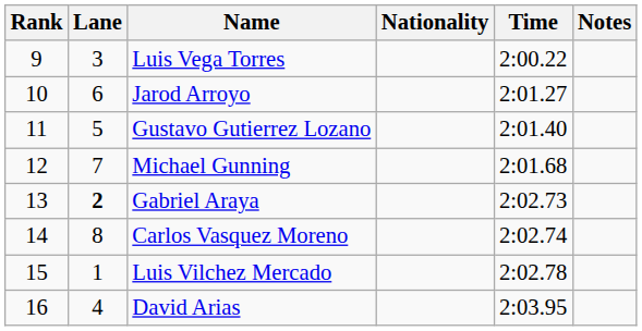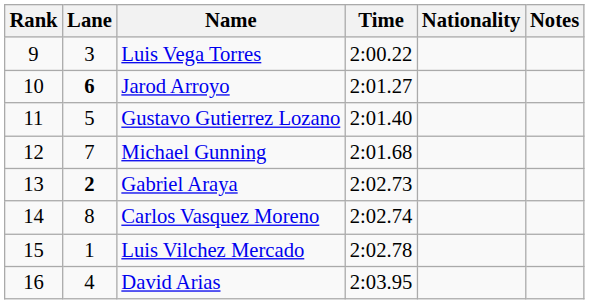columns swapped: Nationality <-> Time
Jarod Arroyo | Lane: normal -> bold
